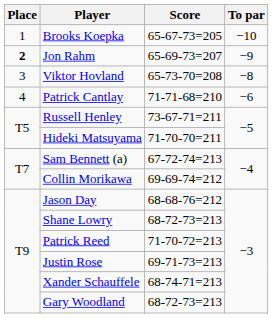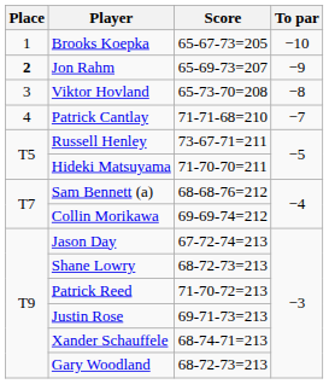Patrick Cantlay | To par: −6 -> −7
Sam Bennett (a) | Score: 67-72-74=213 -> 68-68-76=212
Jason Day | Score: 68-68-76=212 -> 67-72-74=213
